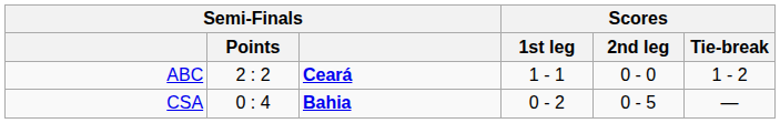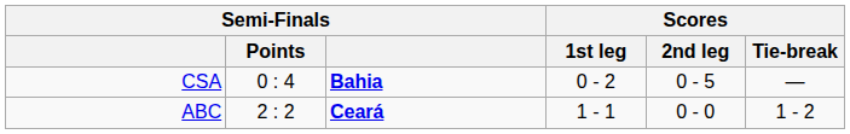rows swapped: ABC <-> CSA
